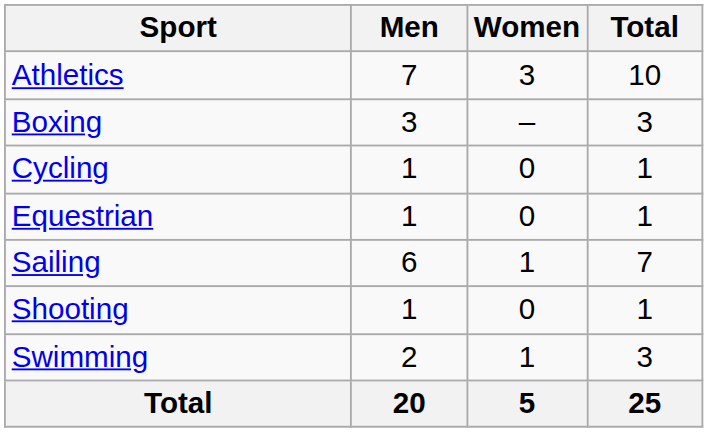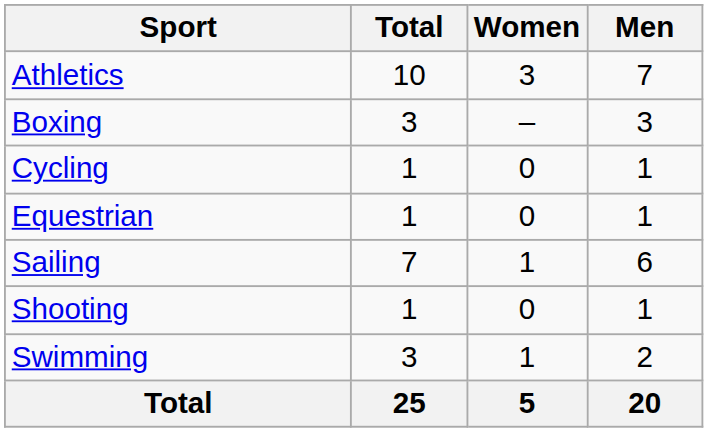columns swapped: Men <-> Total
